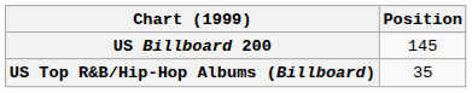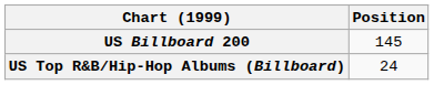US Top R&B/Hip-Hop Albums (Billboard) | Position: 35 -> 24
